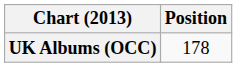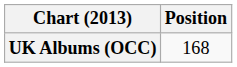UK Albums (OCC) | Position: 178 -> 168
